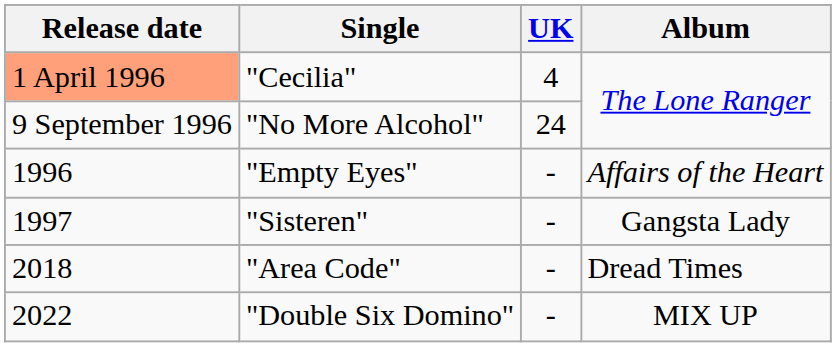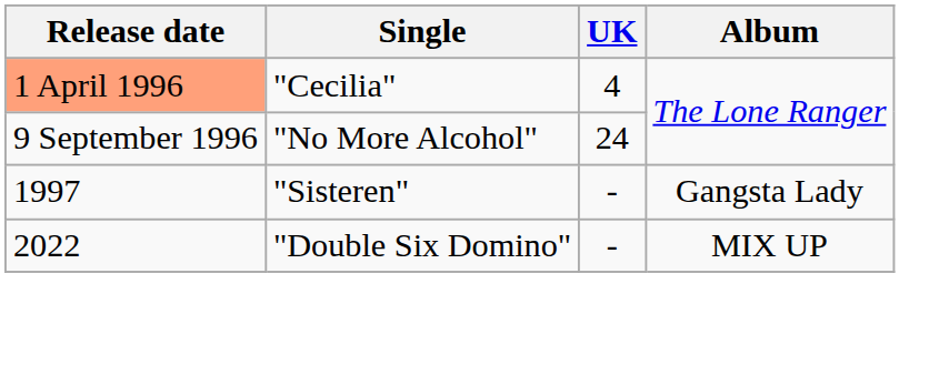- row: 1996 | "Empty Eyes" | - | Affairs of the Heart
- row: 2018 | "Area Code" | - | Dread Times
